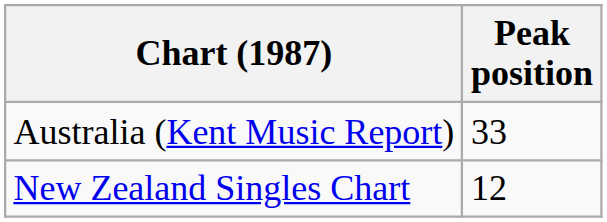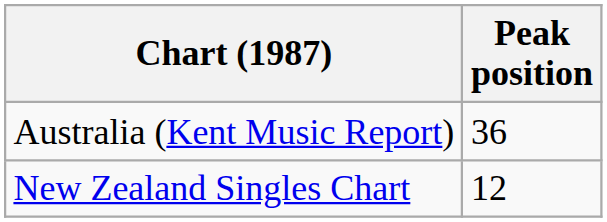Australia (Kent Music Report) | Peak position: 33 -> 36
